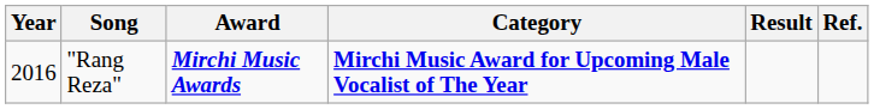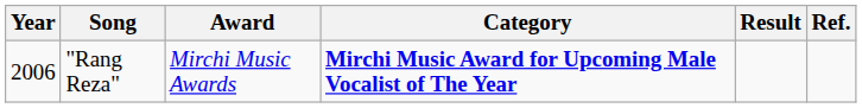"Rang Reza" | Year: 2016 -> 2006
"Rang Reza" | Award: bold -> normal
